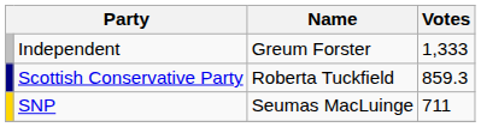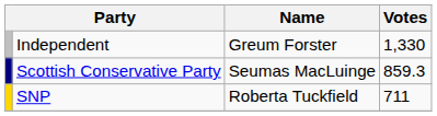Independent | Votes: 1,333 -> 1,330
Scottish Conservative Party | Name: Roberta Tuckfield -> Seumas MacLuinge
SNP | Name: Seumas MacLuinge -> Roberta Tuckfield
